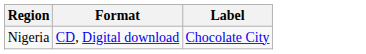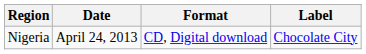+ column: Date | April 24, 2013
